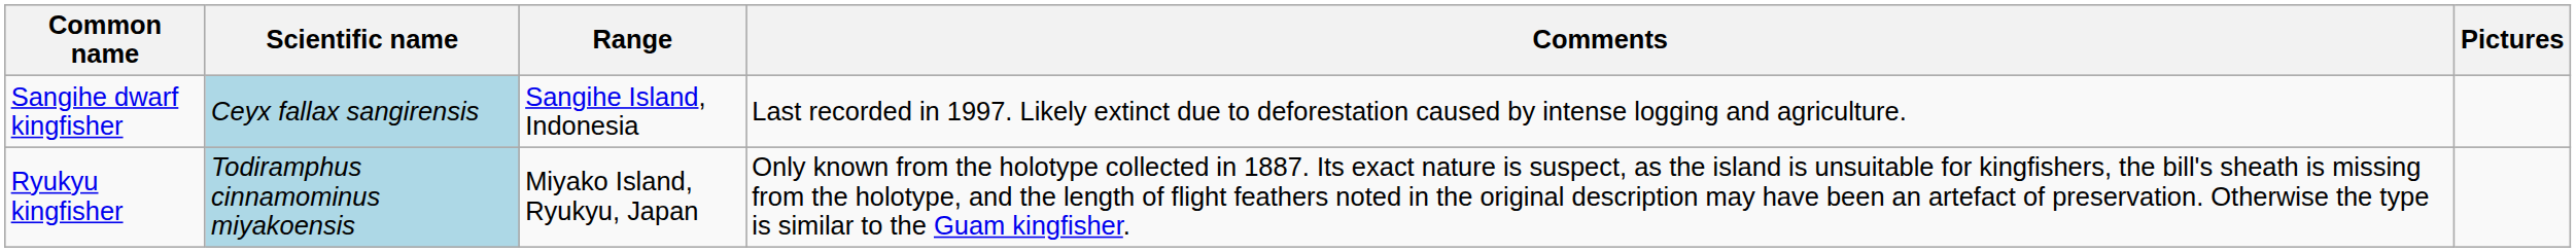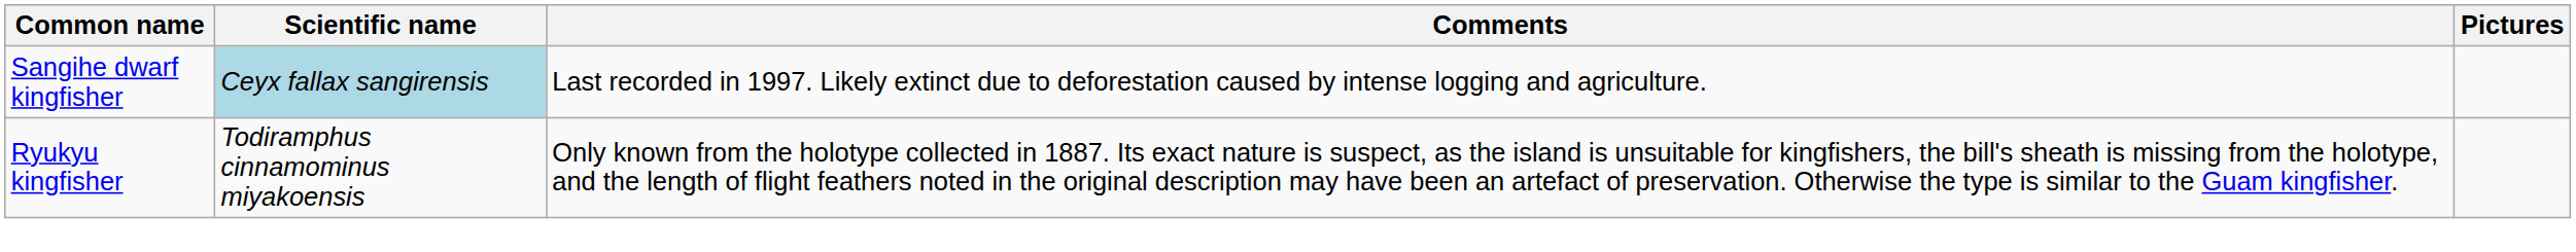- column: Range | Sangihe Island, Indonesia | Miyako Island, Ryukyu, Japan
Ryukyu kingfisher | Scientific name: lightblue background -> no background
